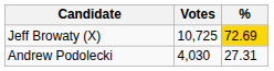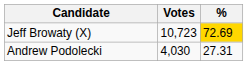Jeff Browaty (X) | Votes: 10,725 -> 10,723
